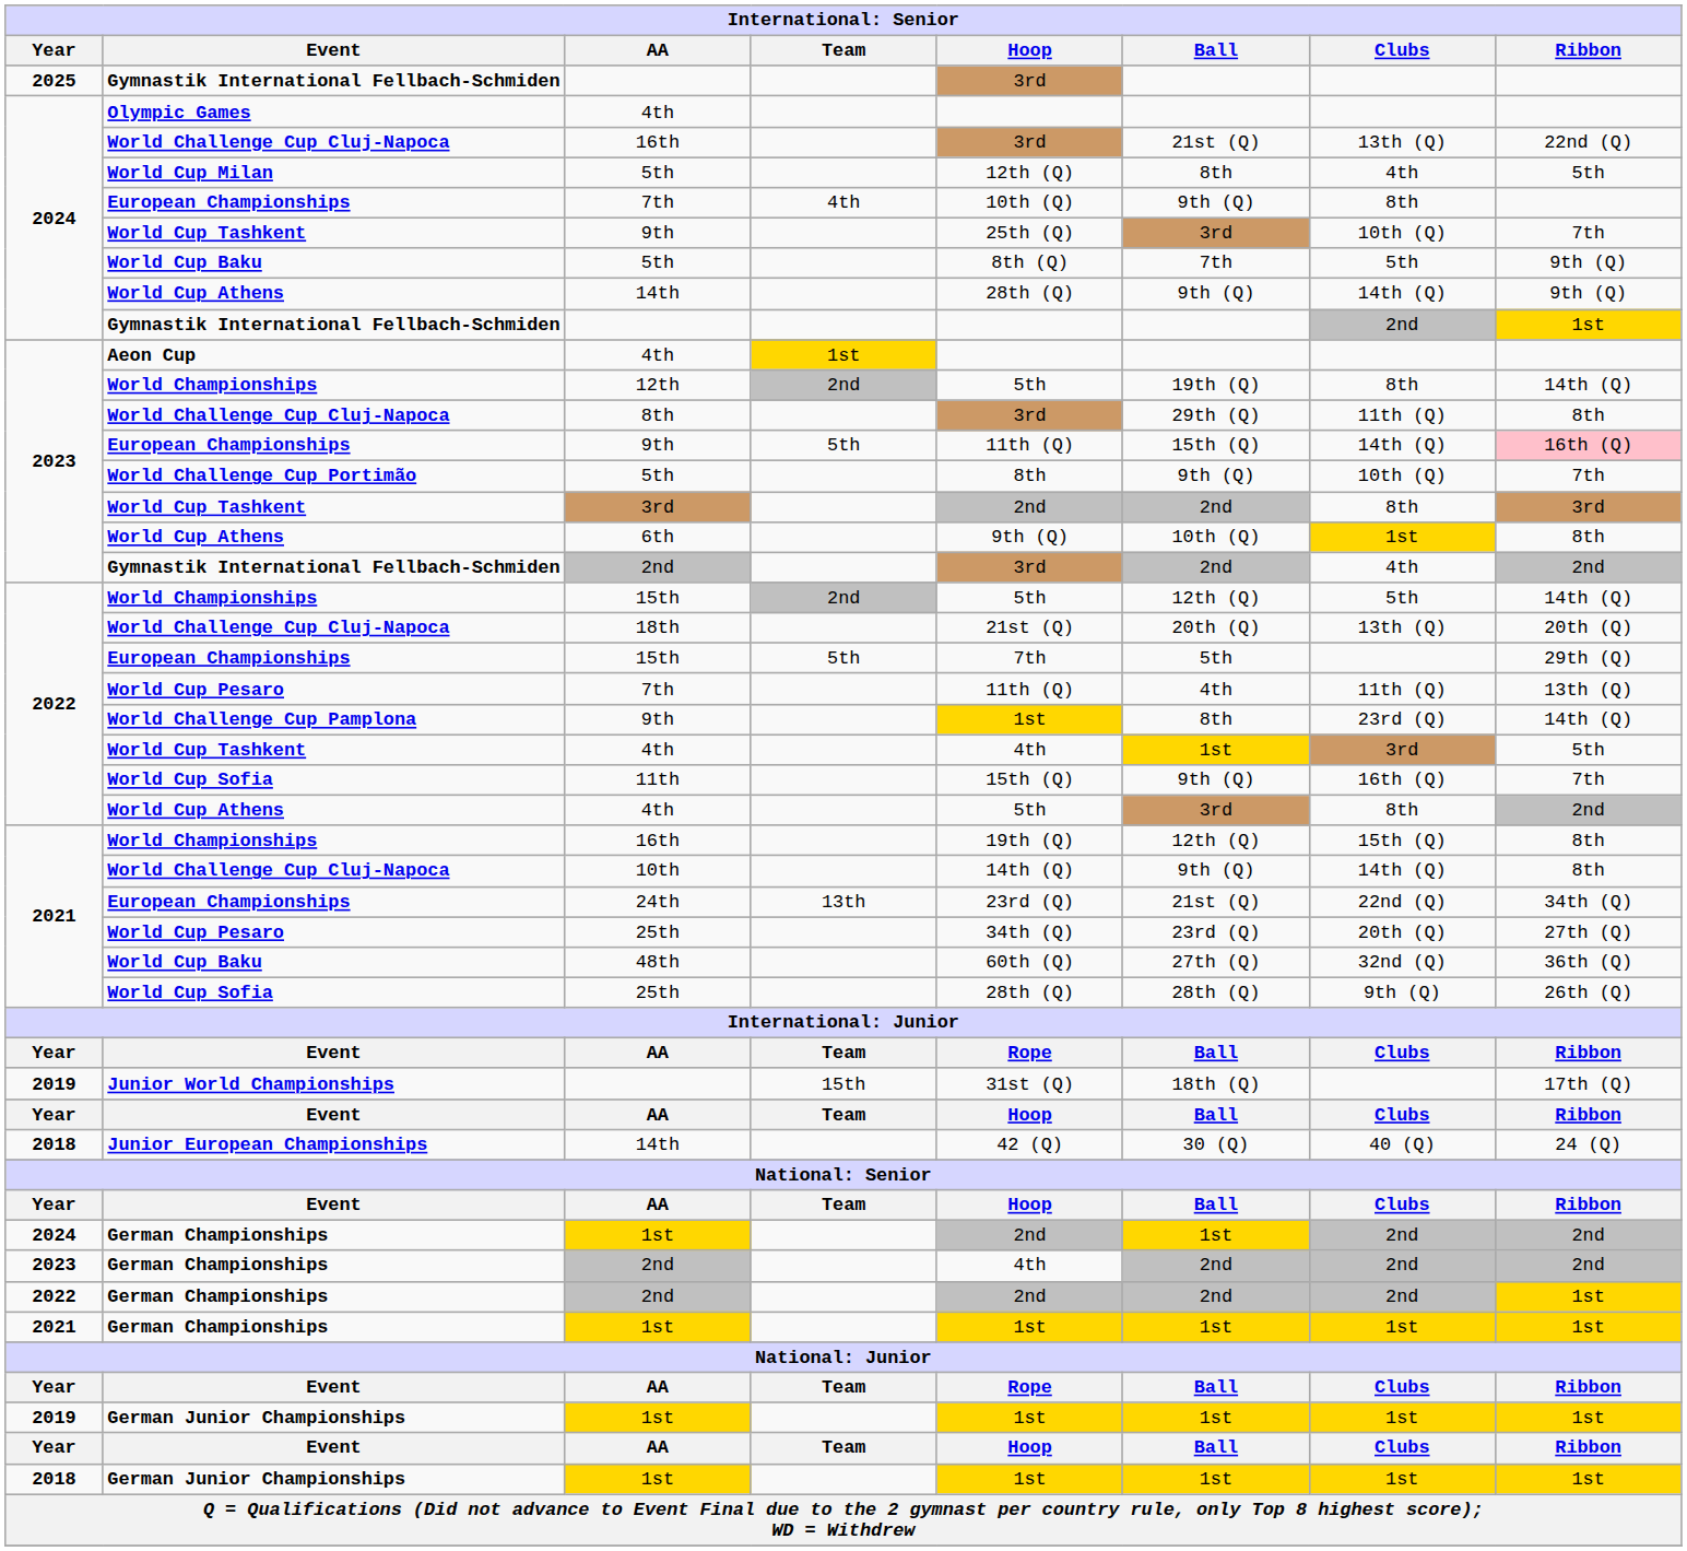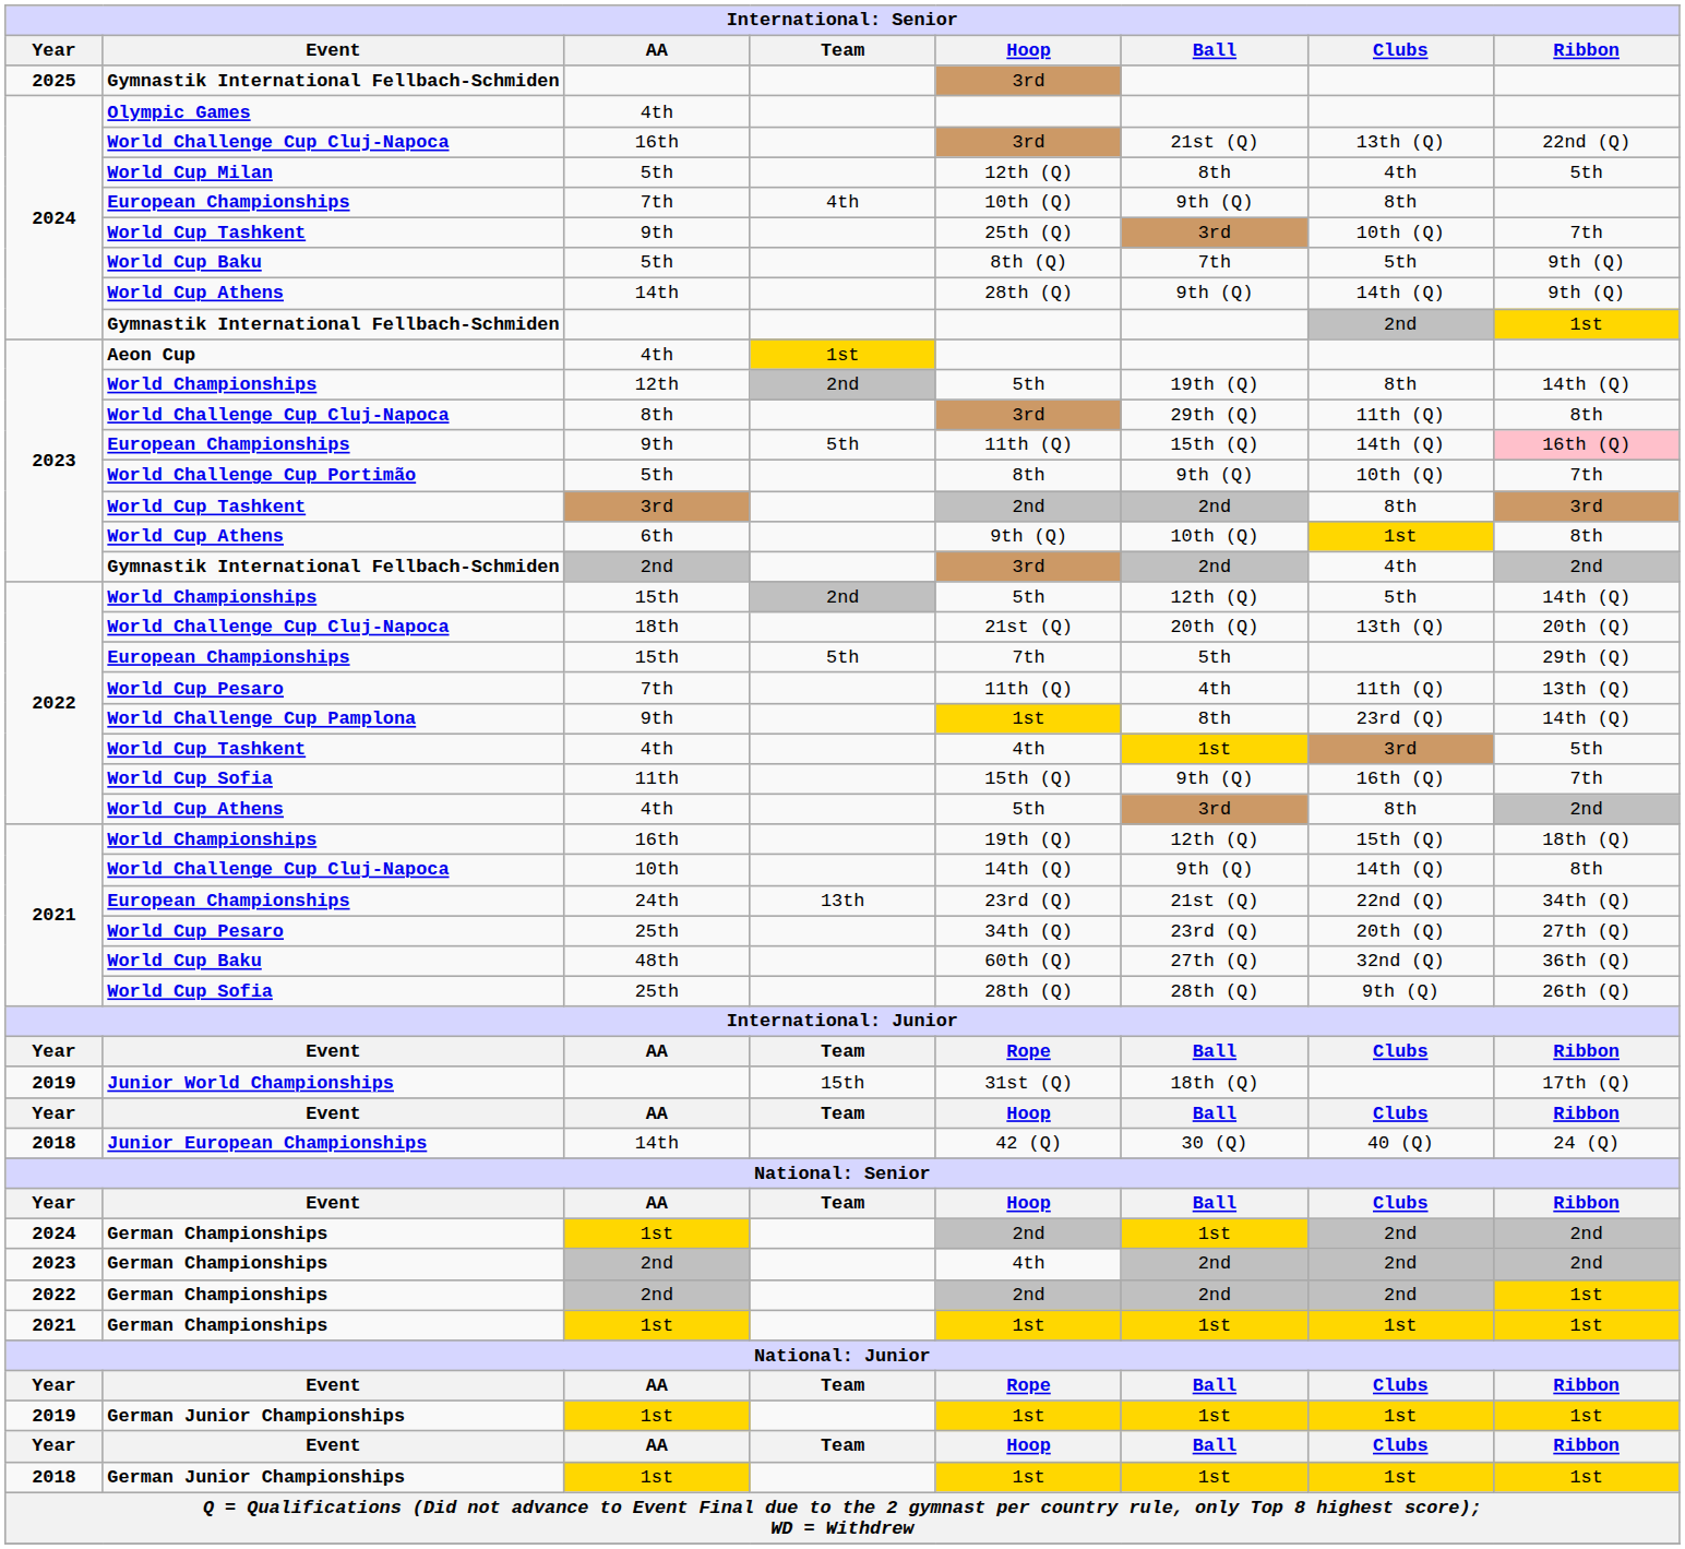World Championships / 16th | Ribbon: 8th -> 18th (Q)
